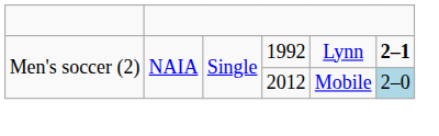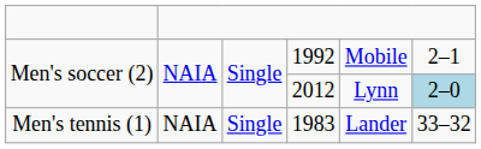1992 | column 5: Lynn -> Mobile
1992 | column 6: bold -> normal
2012 | column 5: Mobile -> Lynn
+ row: Men's tennis (1) | NAIA | Single | 1983 | Lander | 33–32
